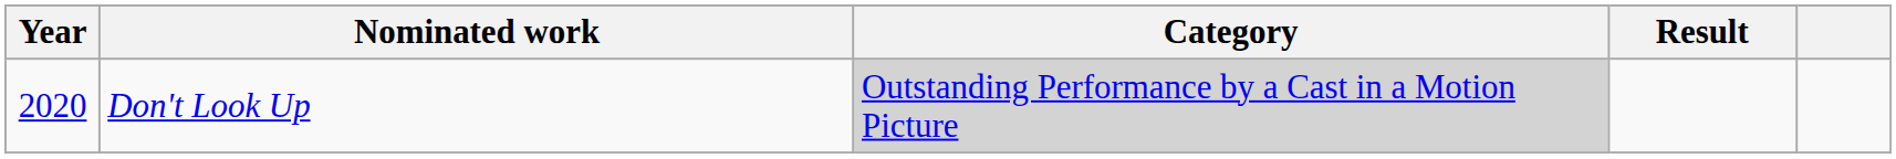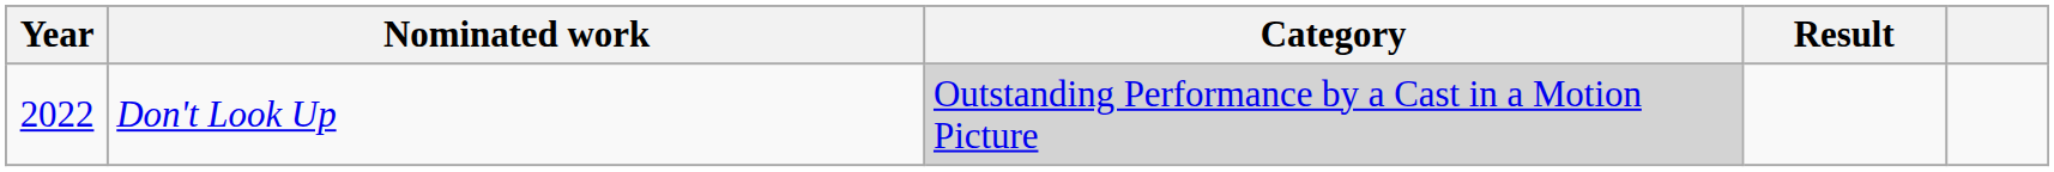Don't Look Up | Year: 2020 -> 2022
